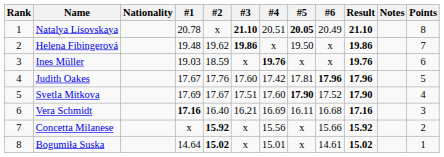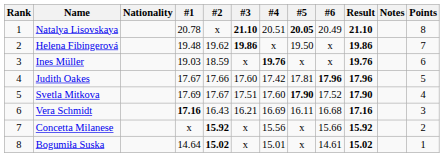Judith Oakes | #2: 17.76 -> 17.66
Vera Schmidt | #2: 16.40 -> 16.43
